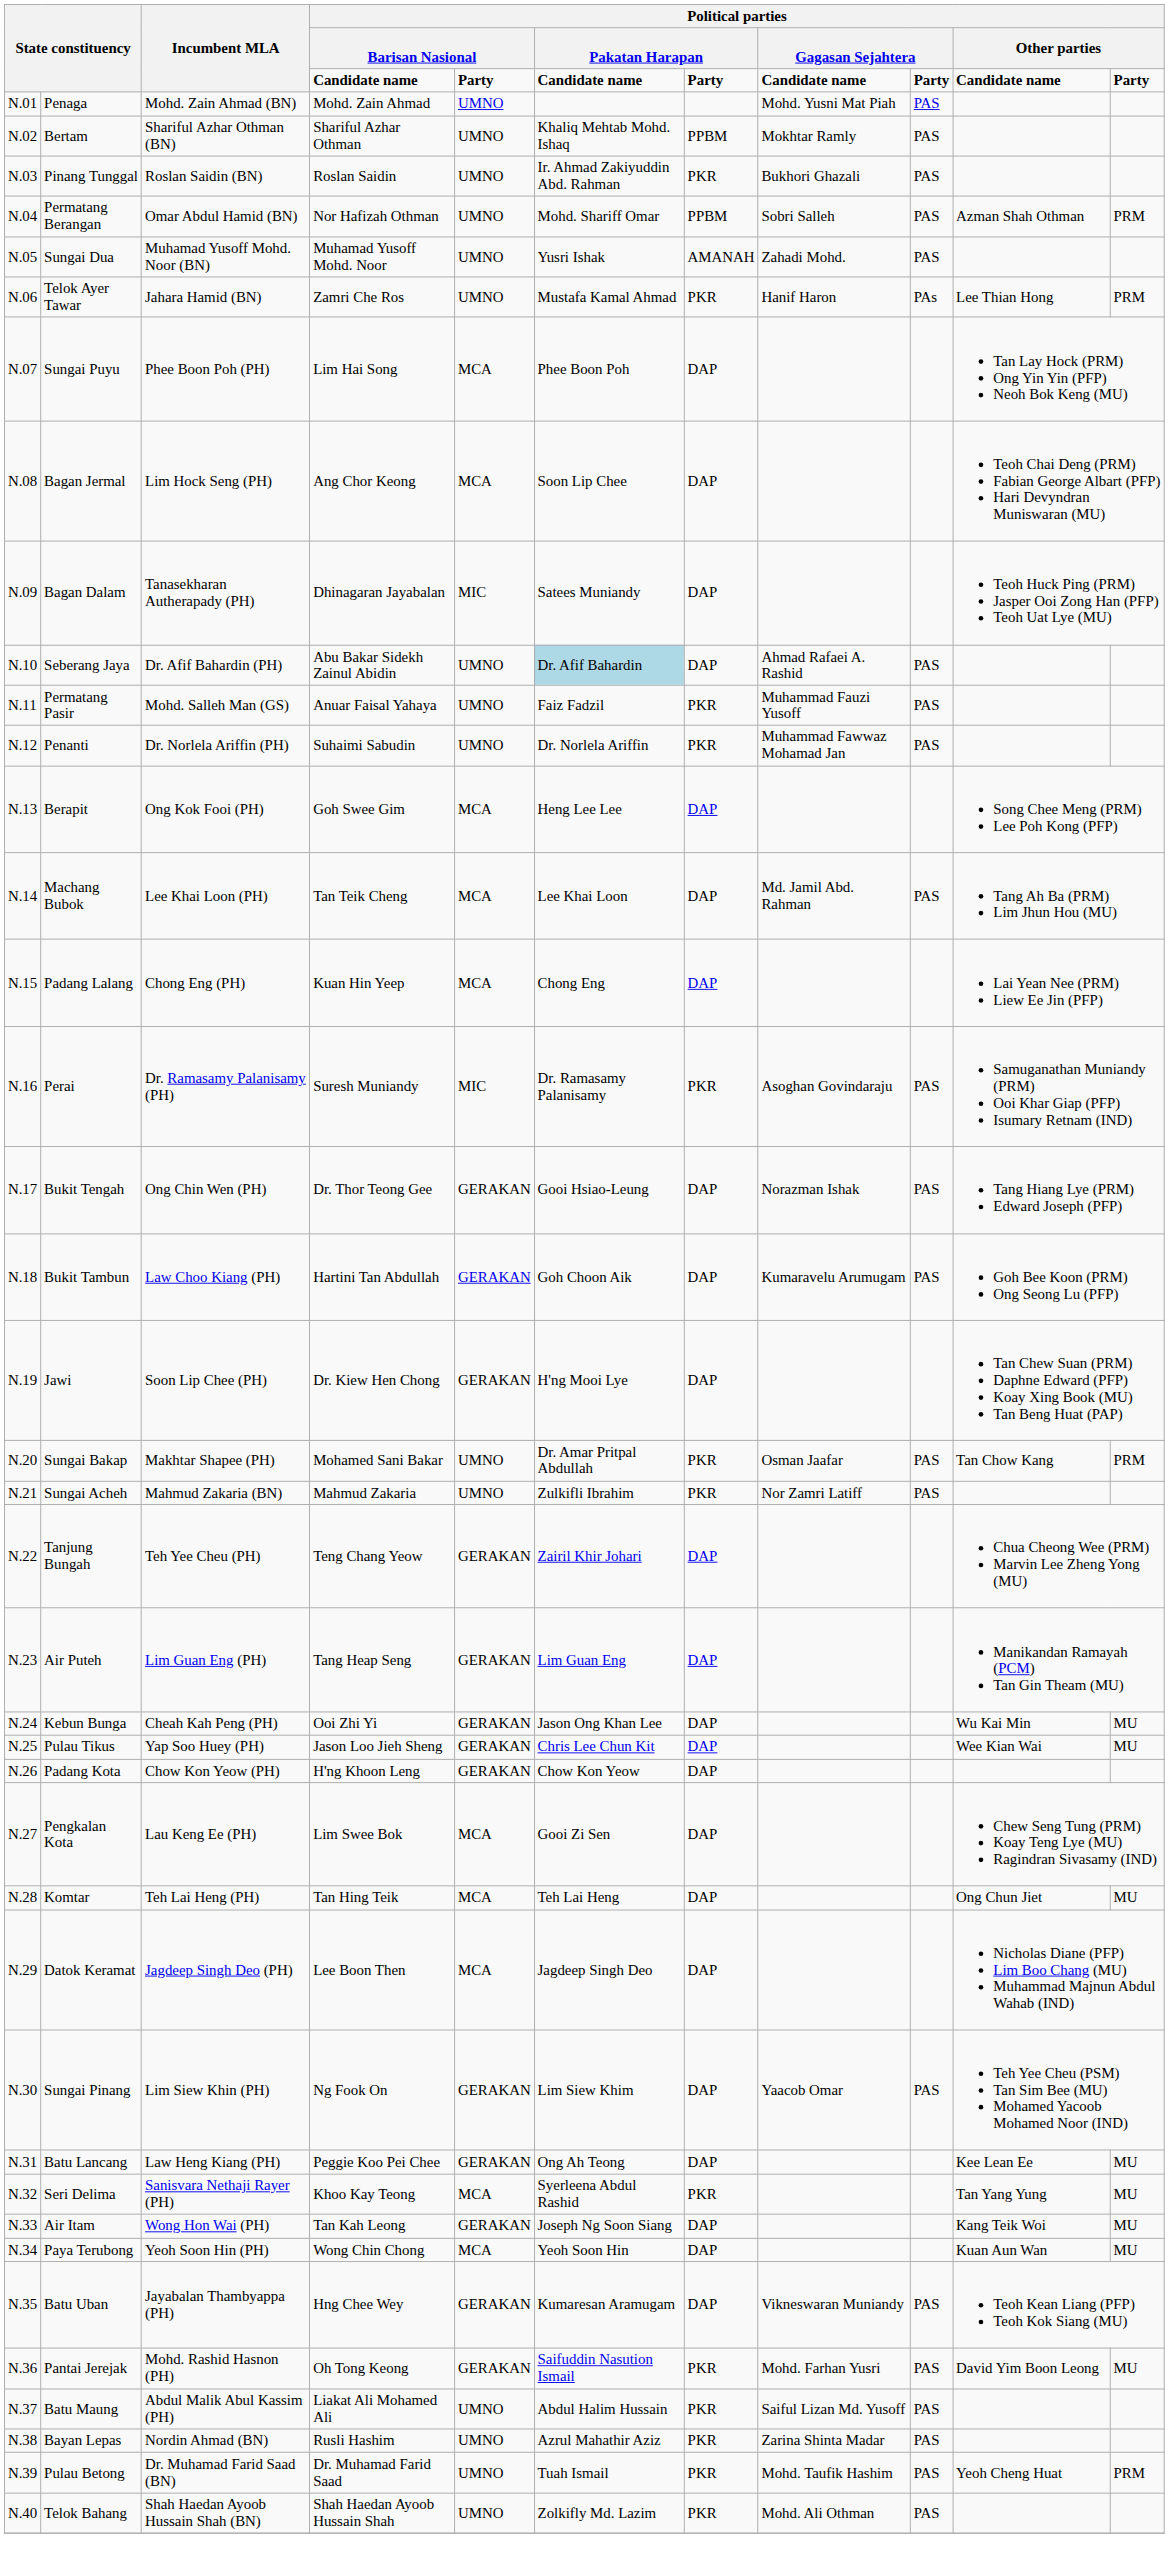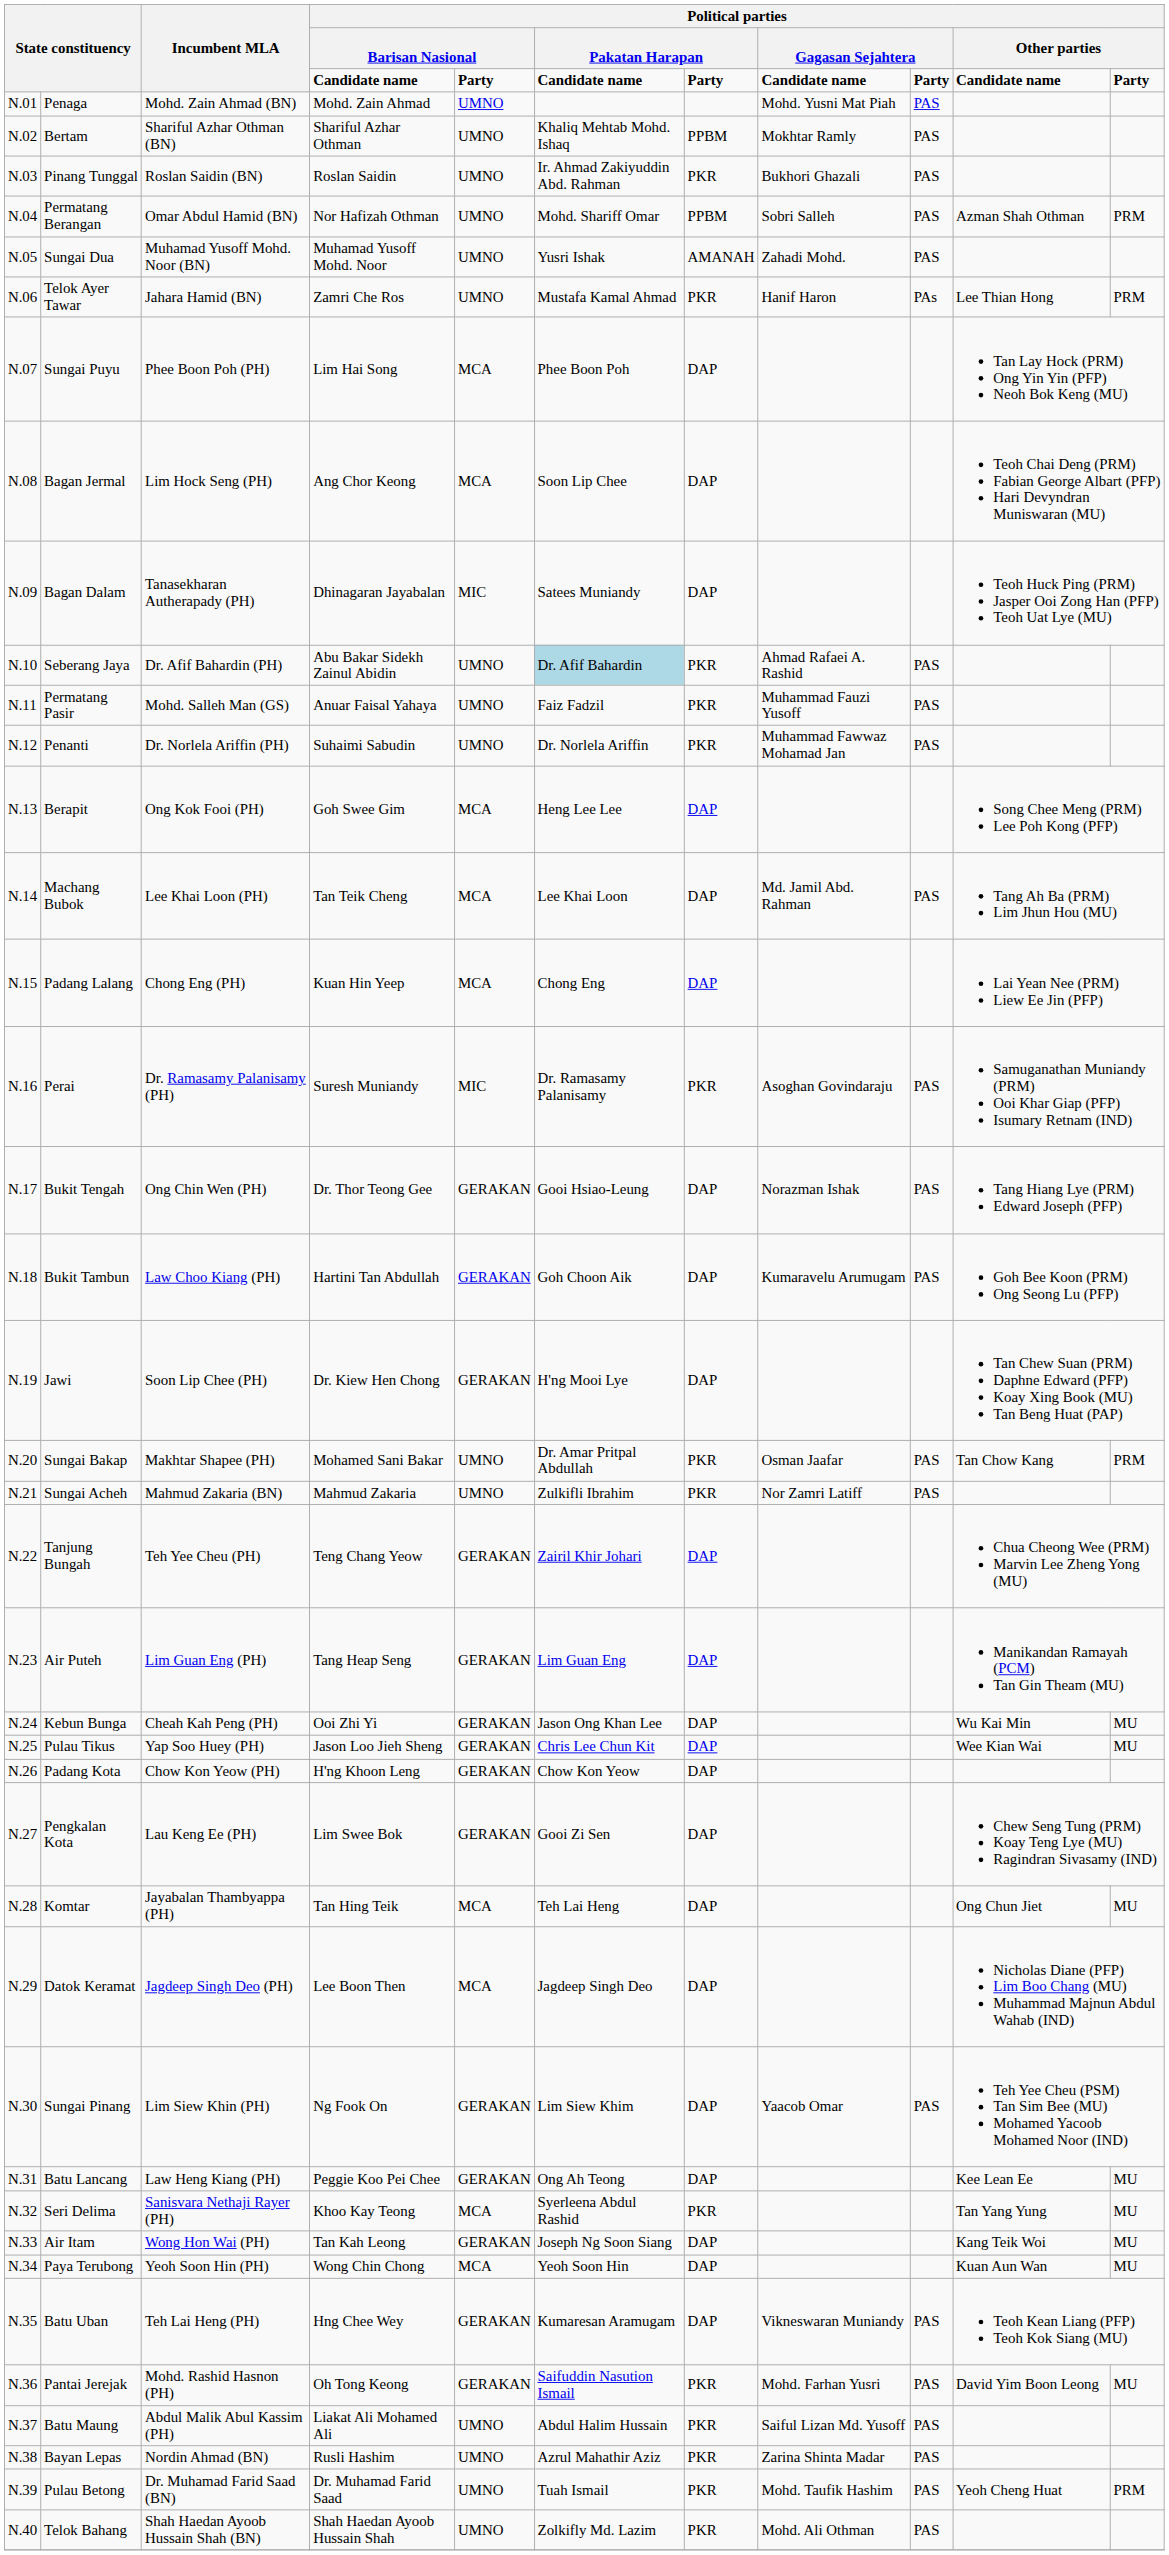Seberang Jaya | column 7: DAP -> PKR
Pengkalan Kota | column 5: MCA -> GERAKAN
Komtar | Incumbent MLA: Teh Lai Heng (PH) -> Jayabalan Thambyappa (PH)
Batu Uban | Incumbent MLA: Jayabalan Thambyappa (PH) -> Teh Lai Heng (PH)
